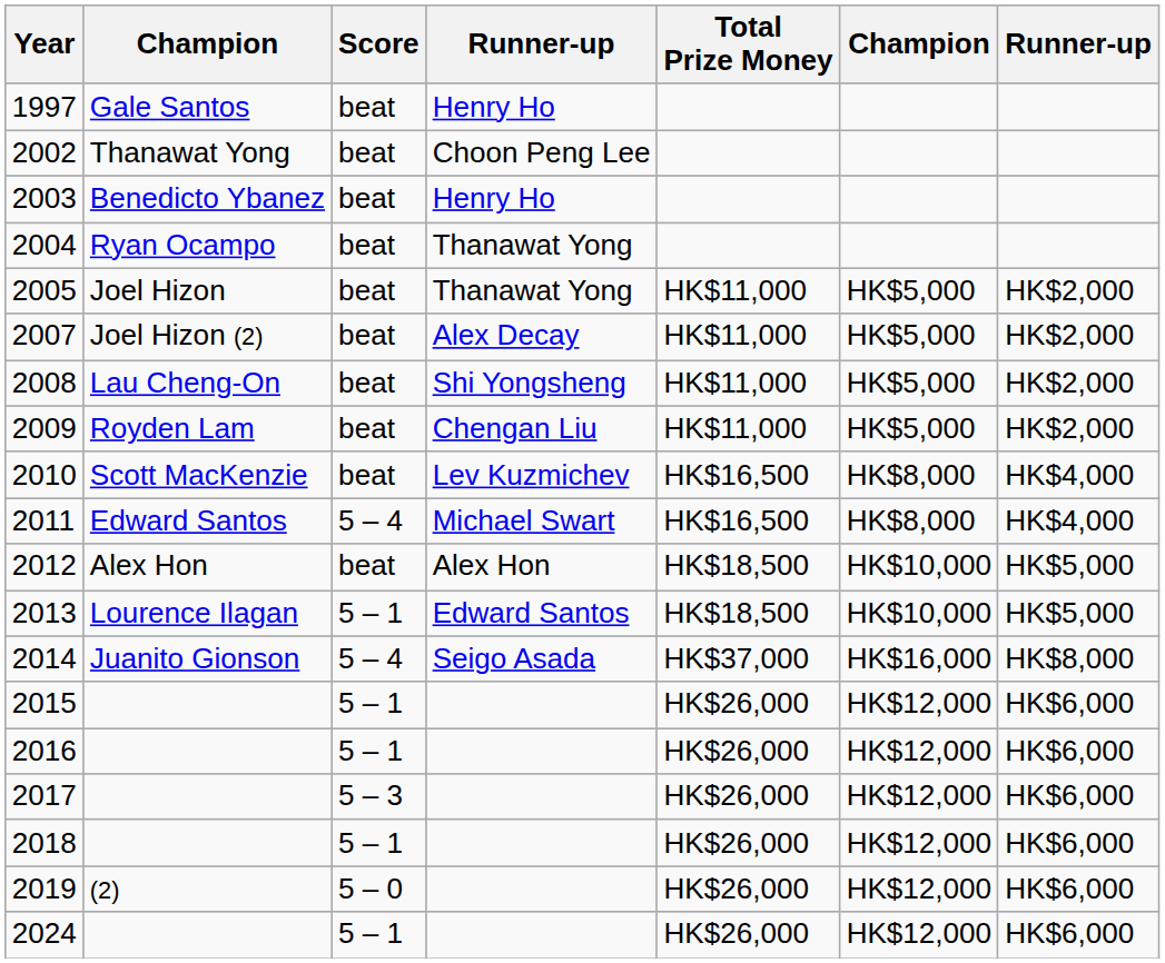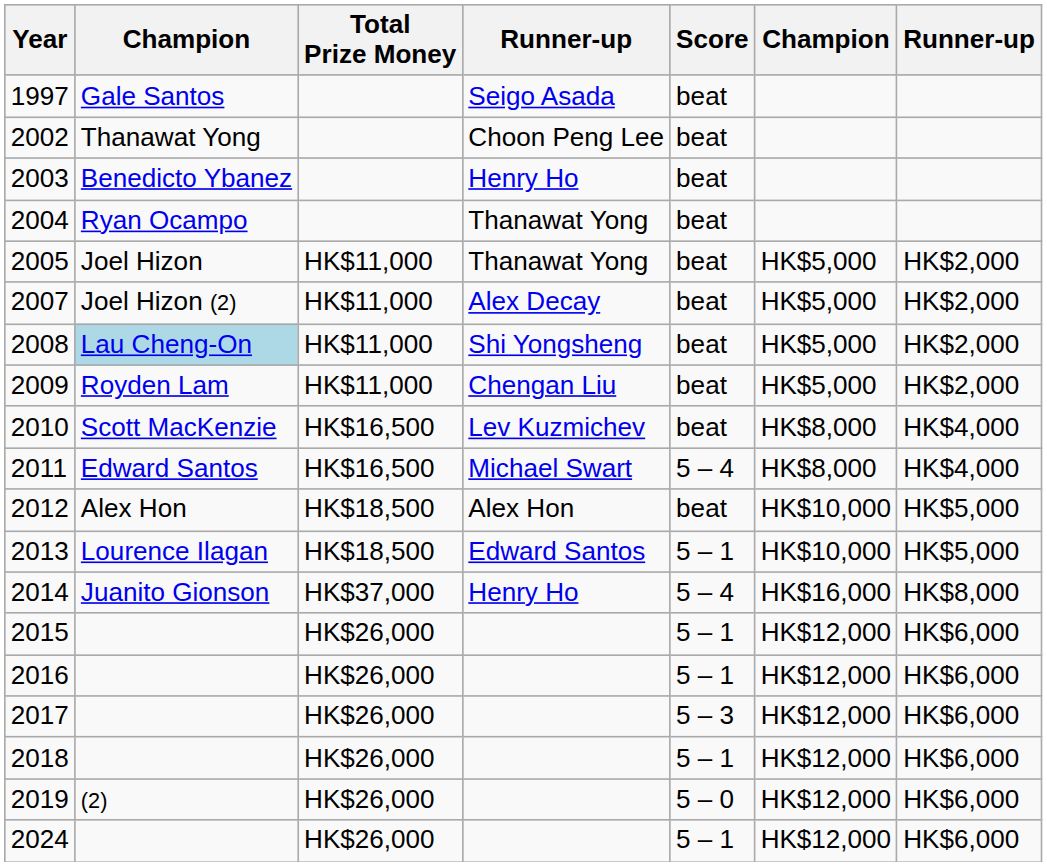columns swapped: Score <-> Total Prize Money
1997 | column 4: Henry Ho -> Seigo Asada
2008 | column 2: no background -> lightblue background
2014 | column 4: Seigo Asada -> Henry Ho
